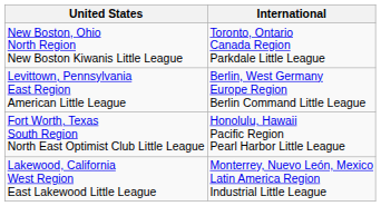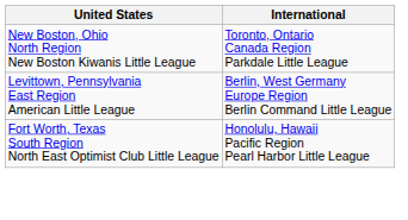- row: Lakewood, California West Region East Lakewood Little League | Monterrey, Nuevo León, Mexico Latin America Region Industrial Little League
